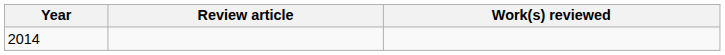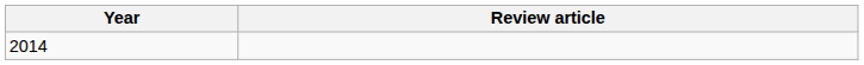- column: Work(s) reviewed
